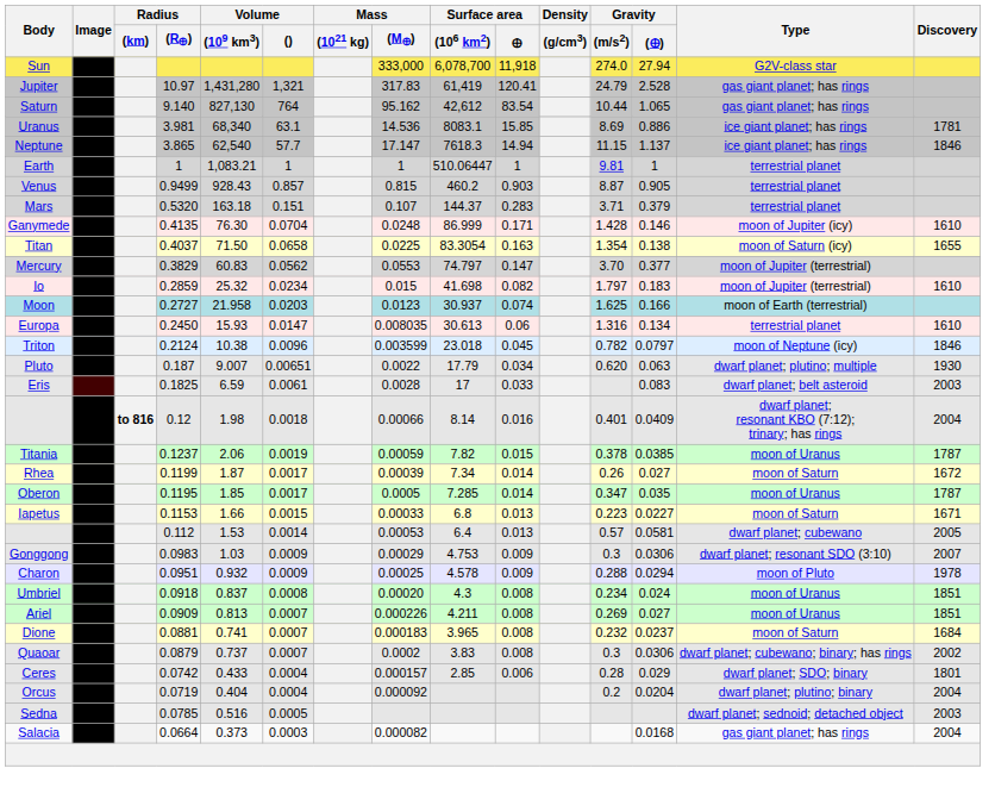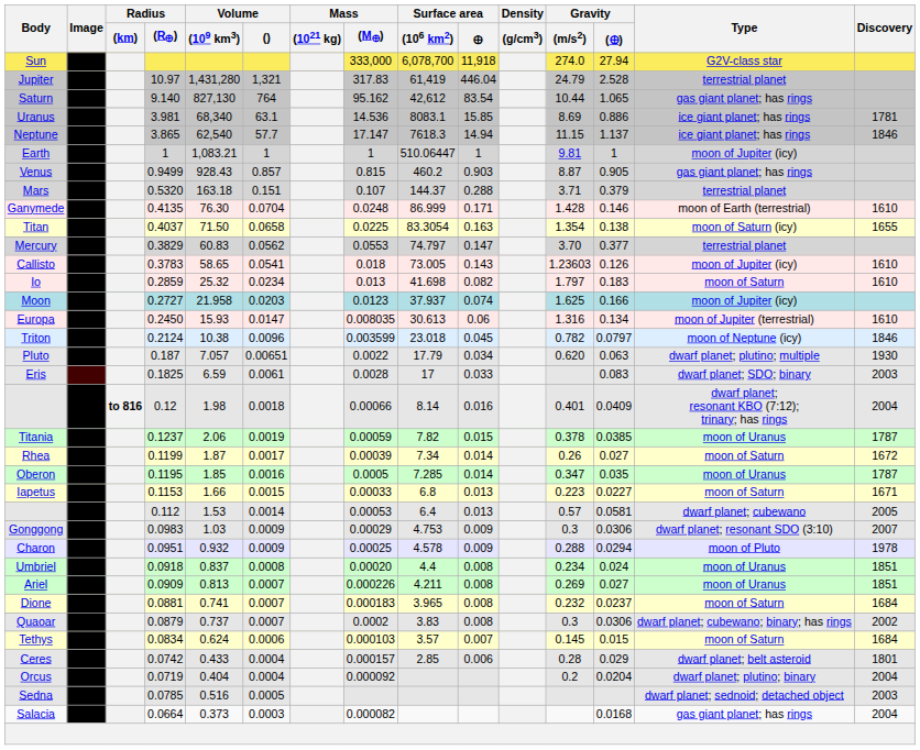Jupiter | Surface area / 🜨: 120.41 -> 446.04
Jupiter | Type: gas giant planet; has rings -> terrestrial planet
Earth | Type: terrestrial planet -> moon of Jupiter (icy)
Venus | Type: terrestrial planet -> gas giant planet; has rings
Mars | Surface area / 🜨: 0.283 -> 0.288
Ganymede | Type: moon of Jupiter (icy) -> moon of Earth (terrestrial)
Mercury | Type: moon of Jupiter (terrestrial) -> terrestrial planet
+ row: Callisto | 0.3783 | 58.65 | 0.0541 | 0.018 | 73.005 | 0.143 | 1.23603 | 0.126 | moon of Jupiter (icy) | 1610
Io | Mass / (M🜨): 0.015 -> 0.013
Io | Type: moon of Jupiter (terrestrial) -> moon of Saturn
Moon | Surface area / (106 km2): 30.937 -> 37.937
Moon | Type: moon of Earth (terrestrial) -> moon of Jupiter (icy)
Europa | Type: terrestrial planet -> moon of Jupiter (terrestrial)
Pluto | Volume / (109 km3): 9.007 -> 7.057
Eris | Type: dwarf planet; belt asteroid -> dwarf planet; SDO; binary
Oberon | Volume / (): 0.0017 -> 0.0016
Umbriel | Surface area / (106 km2): 4.3 -> 4.4
+ row: Tethys | 0.0834 | 0.624 | 0.0006 | 0.000103 | 3.57 | 0.007 | 0.145 | 0.015 | moon of Saturn | 1684
Ceres | Type: dwarf planet; SDO; binary -> dwarf planet; belt asteroid
